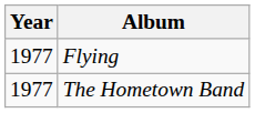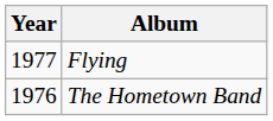The Hometown Band | Year: 1977 -> 1976
